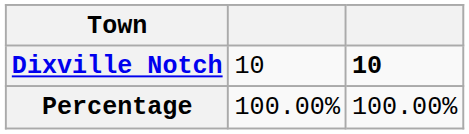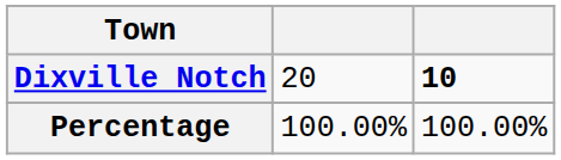Dixville Notch | column 2: 10 -> 20
